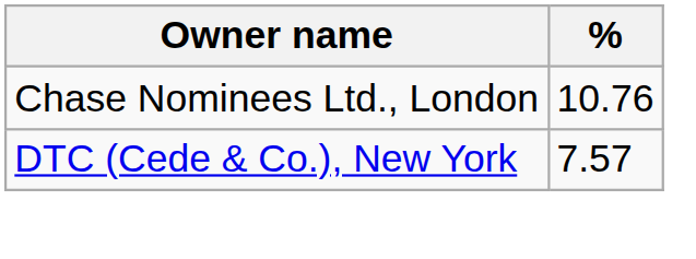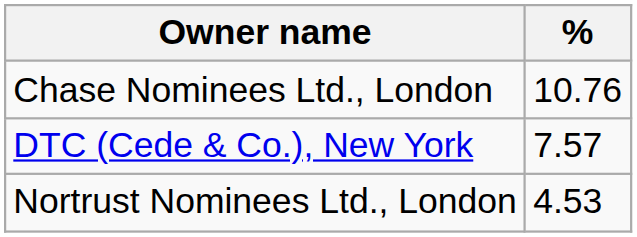+ row: Nortrust Nominees Ltd., London | 4.53
